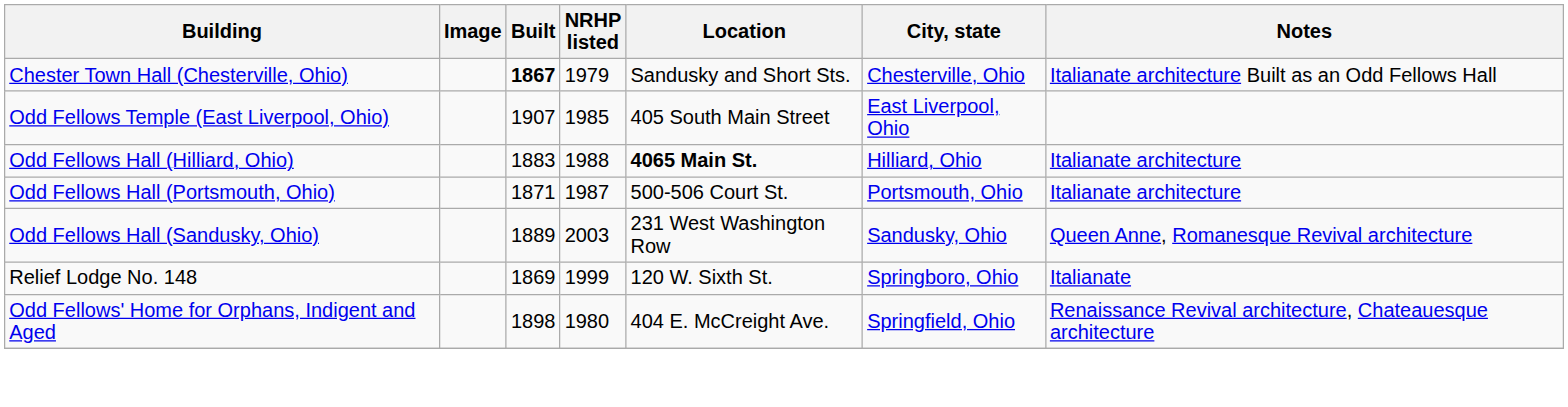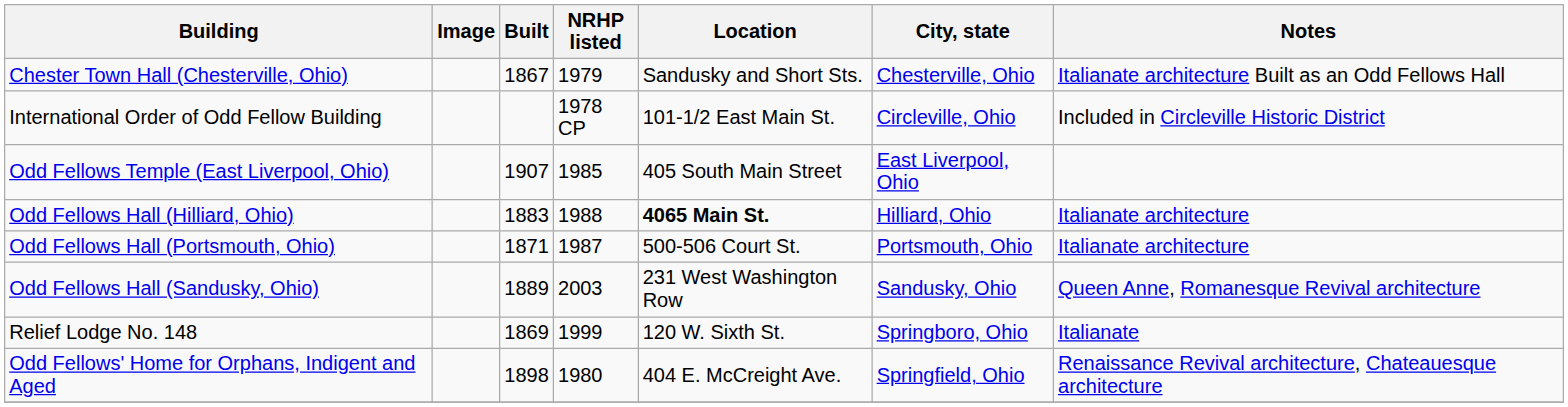Chester Town Hall (Chesterville, Ohio) | Built: bold -> normal
+ row: International Order of Odd Fellow Building | 1978 CP | 101-1/2 East Main St. | Circleville, Ohio | Included in Circleville Historic District
